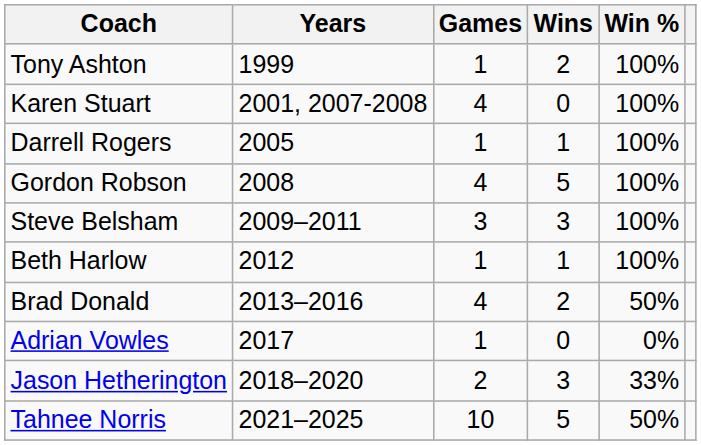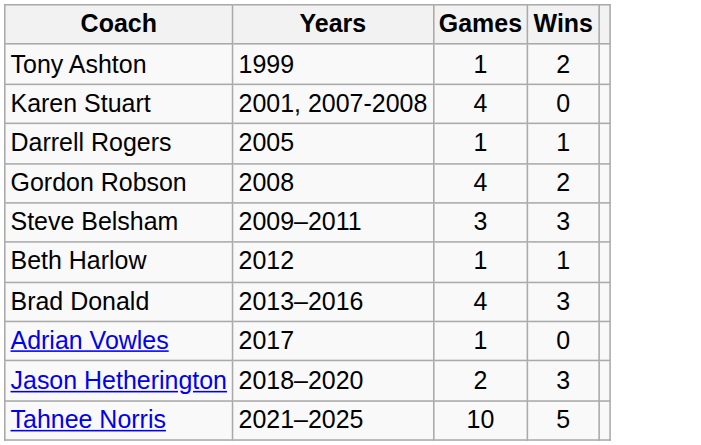- column: Win % | 100% | 100% | 100% | 100% | 100% | 100% | 50% | 0% | 33% | 50%
Gordon Robson | Wins: 5 -> 2
Brad Donald | Wins: 2 -> 3
